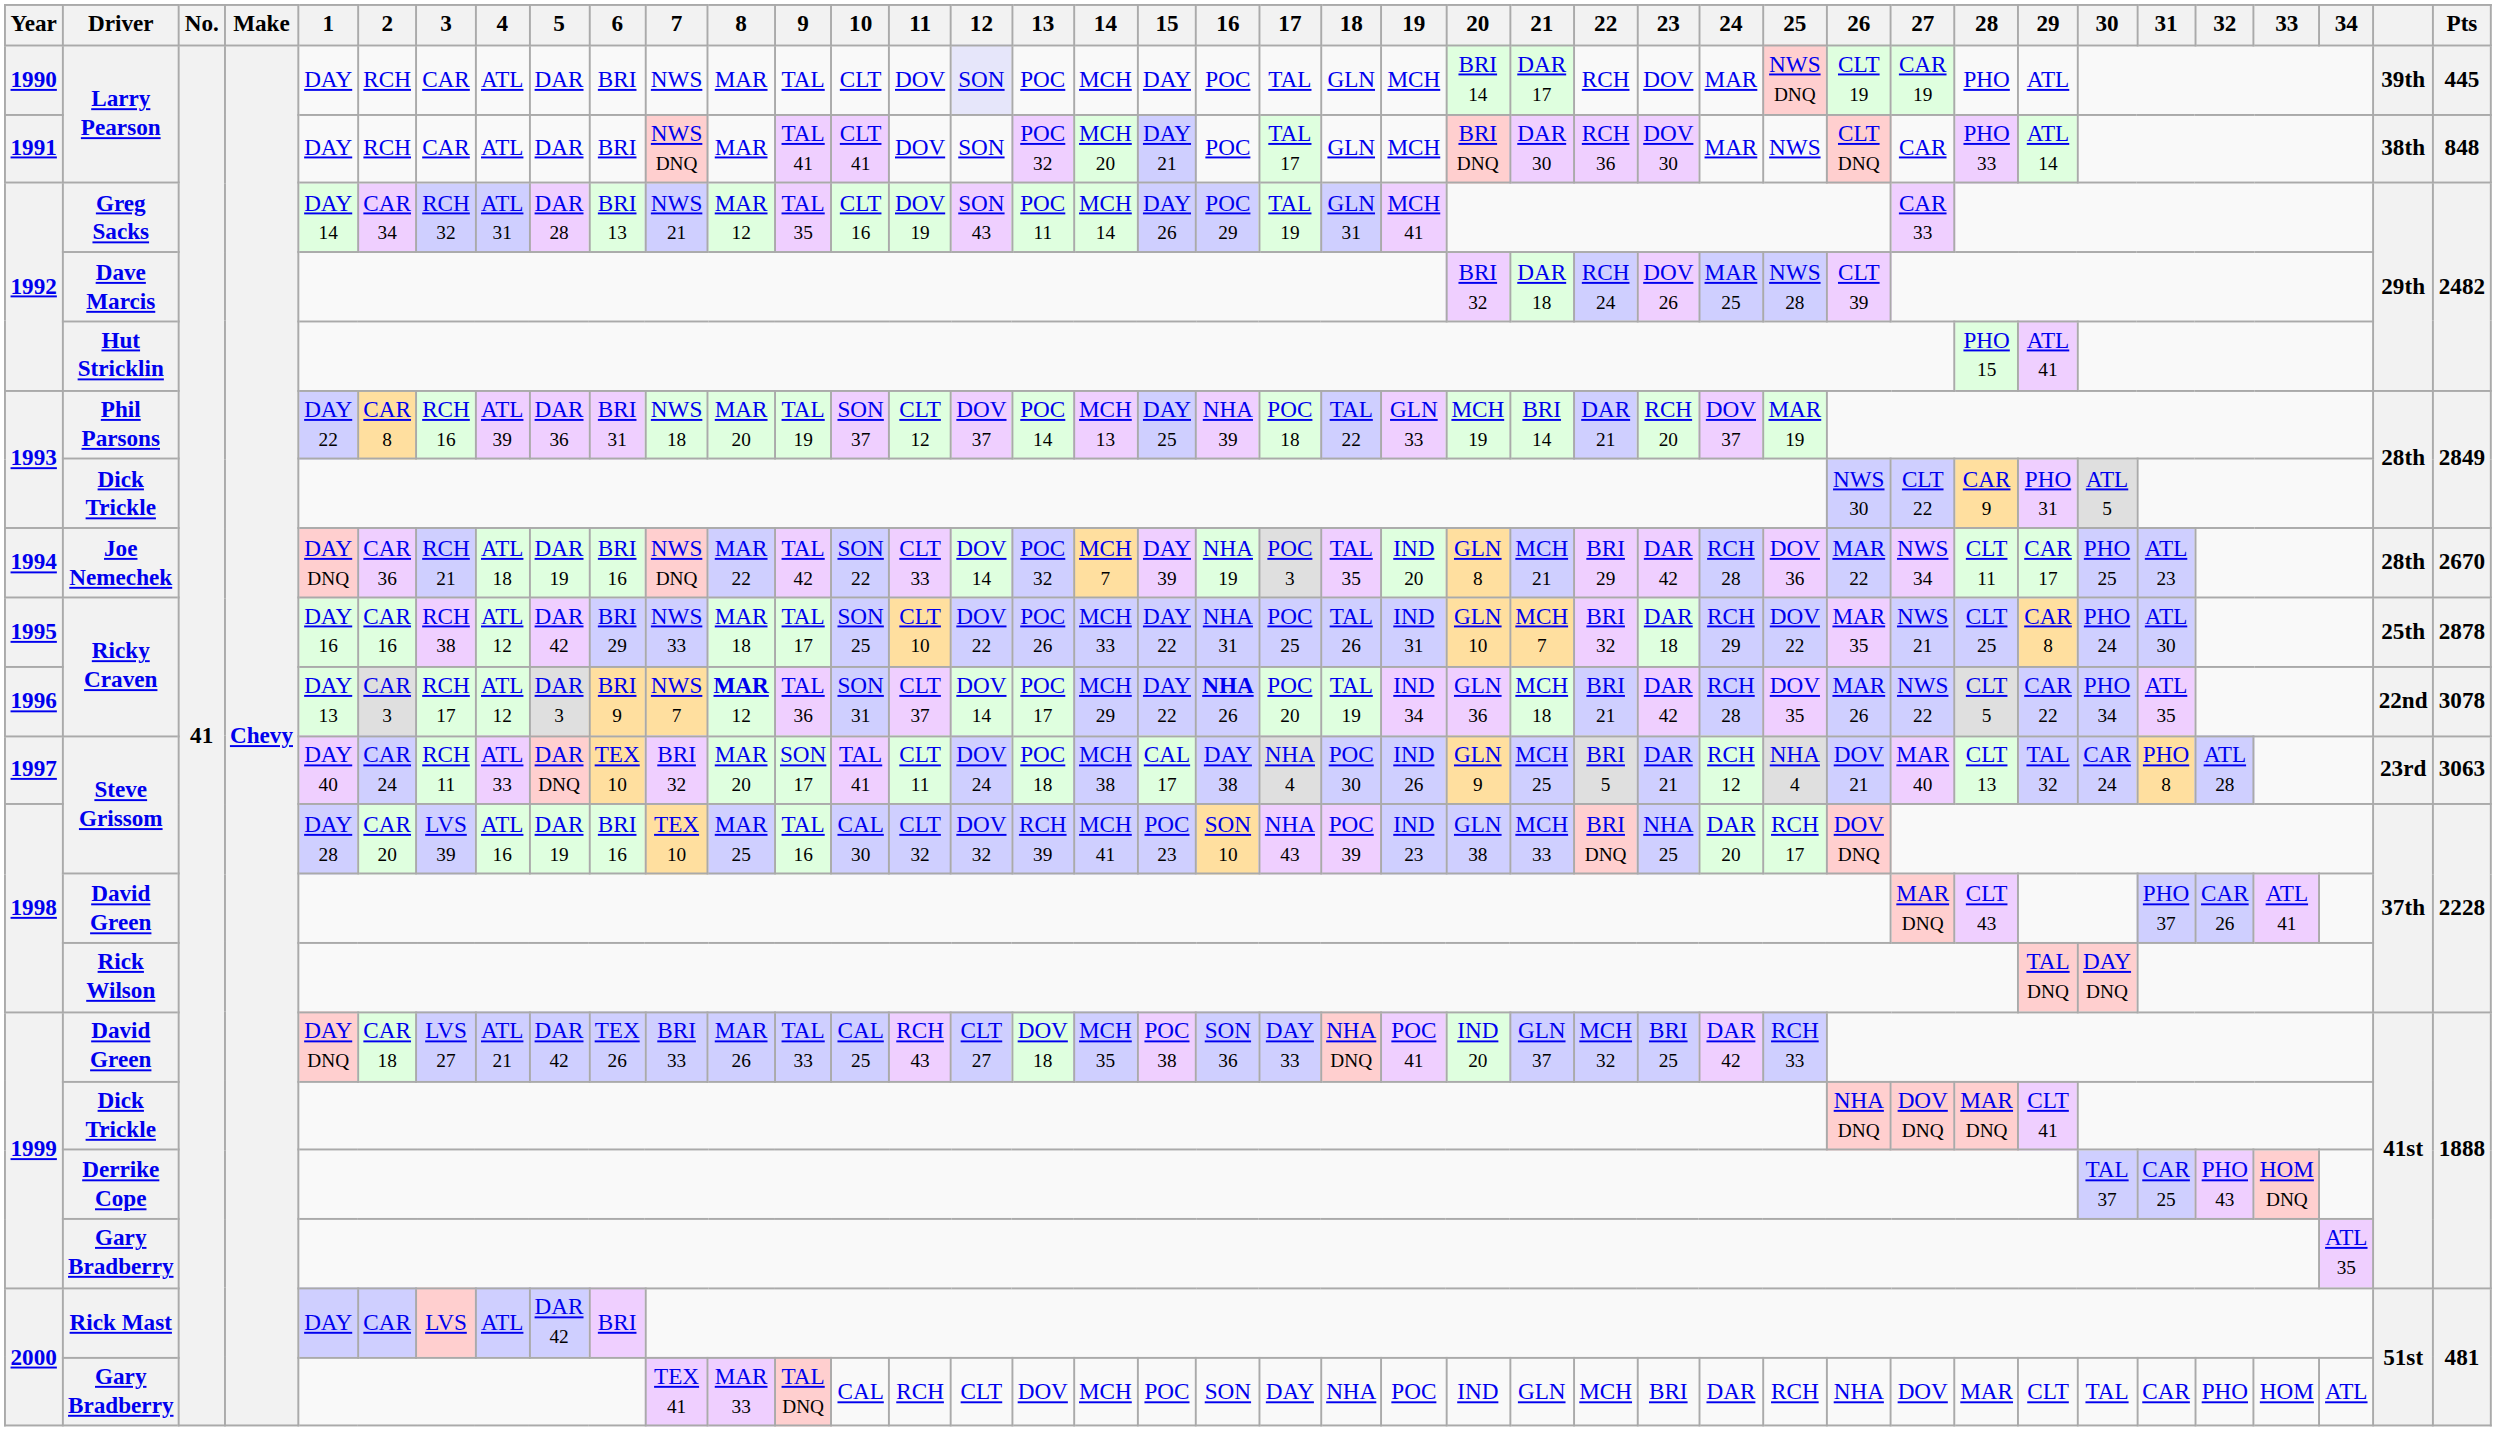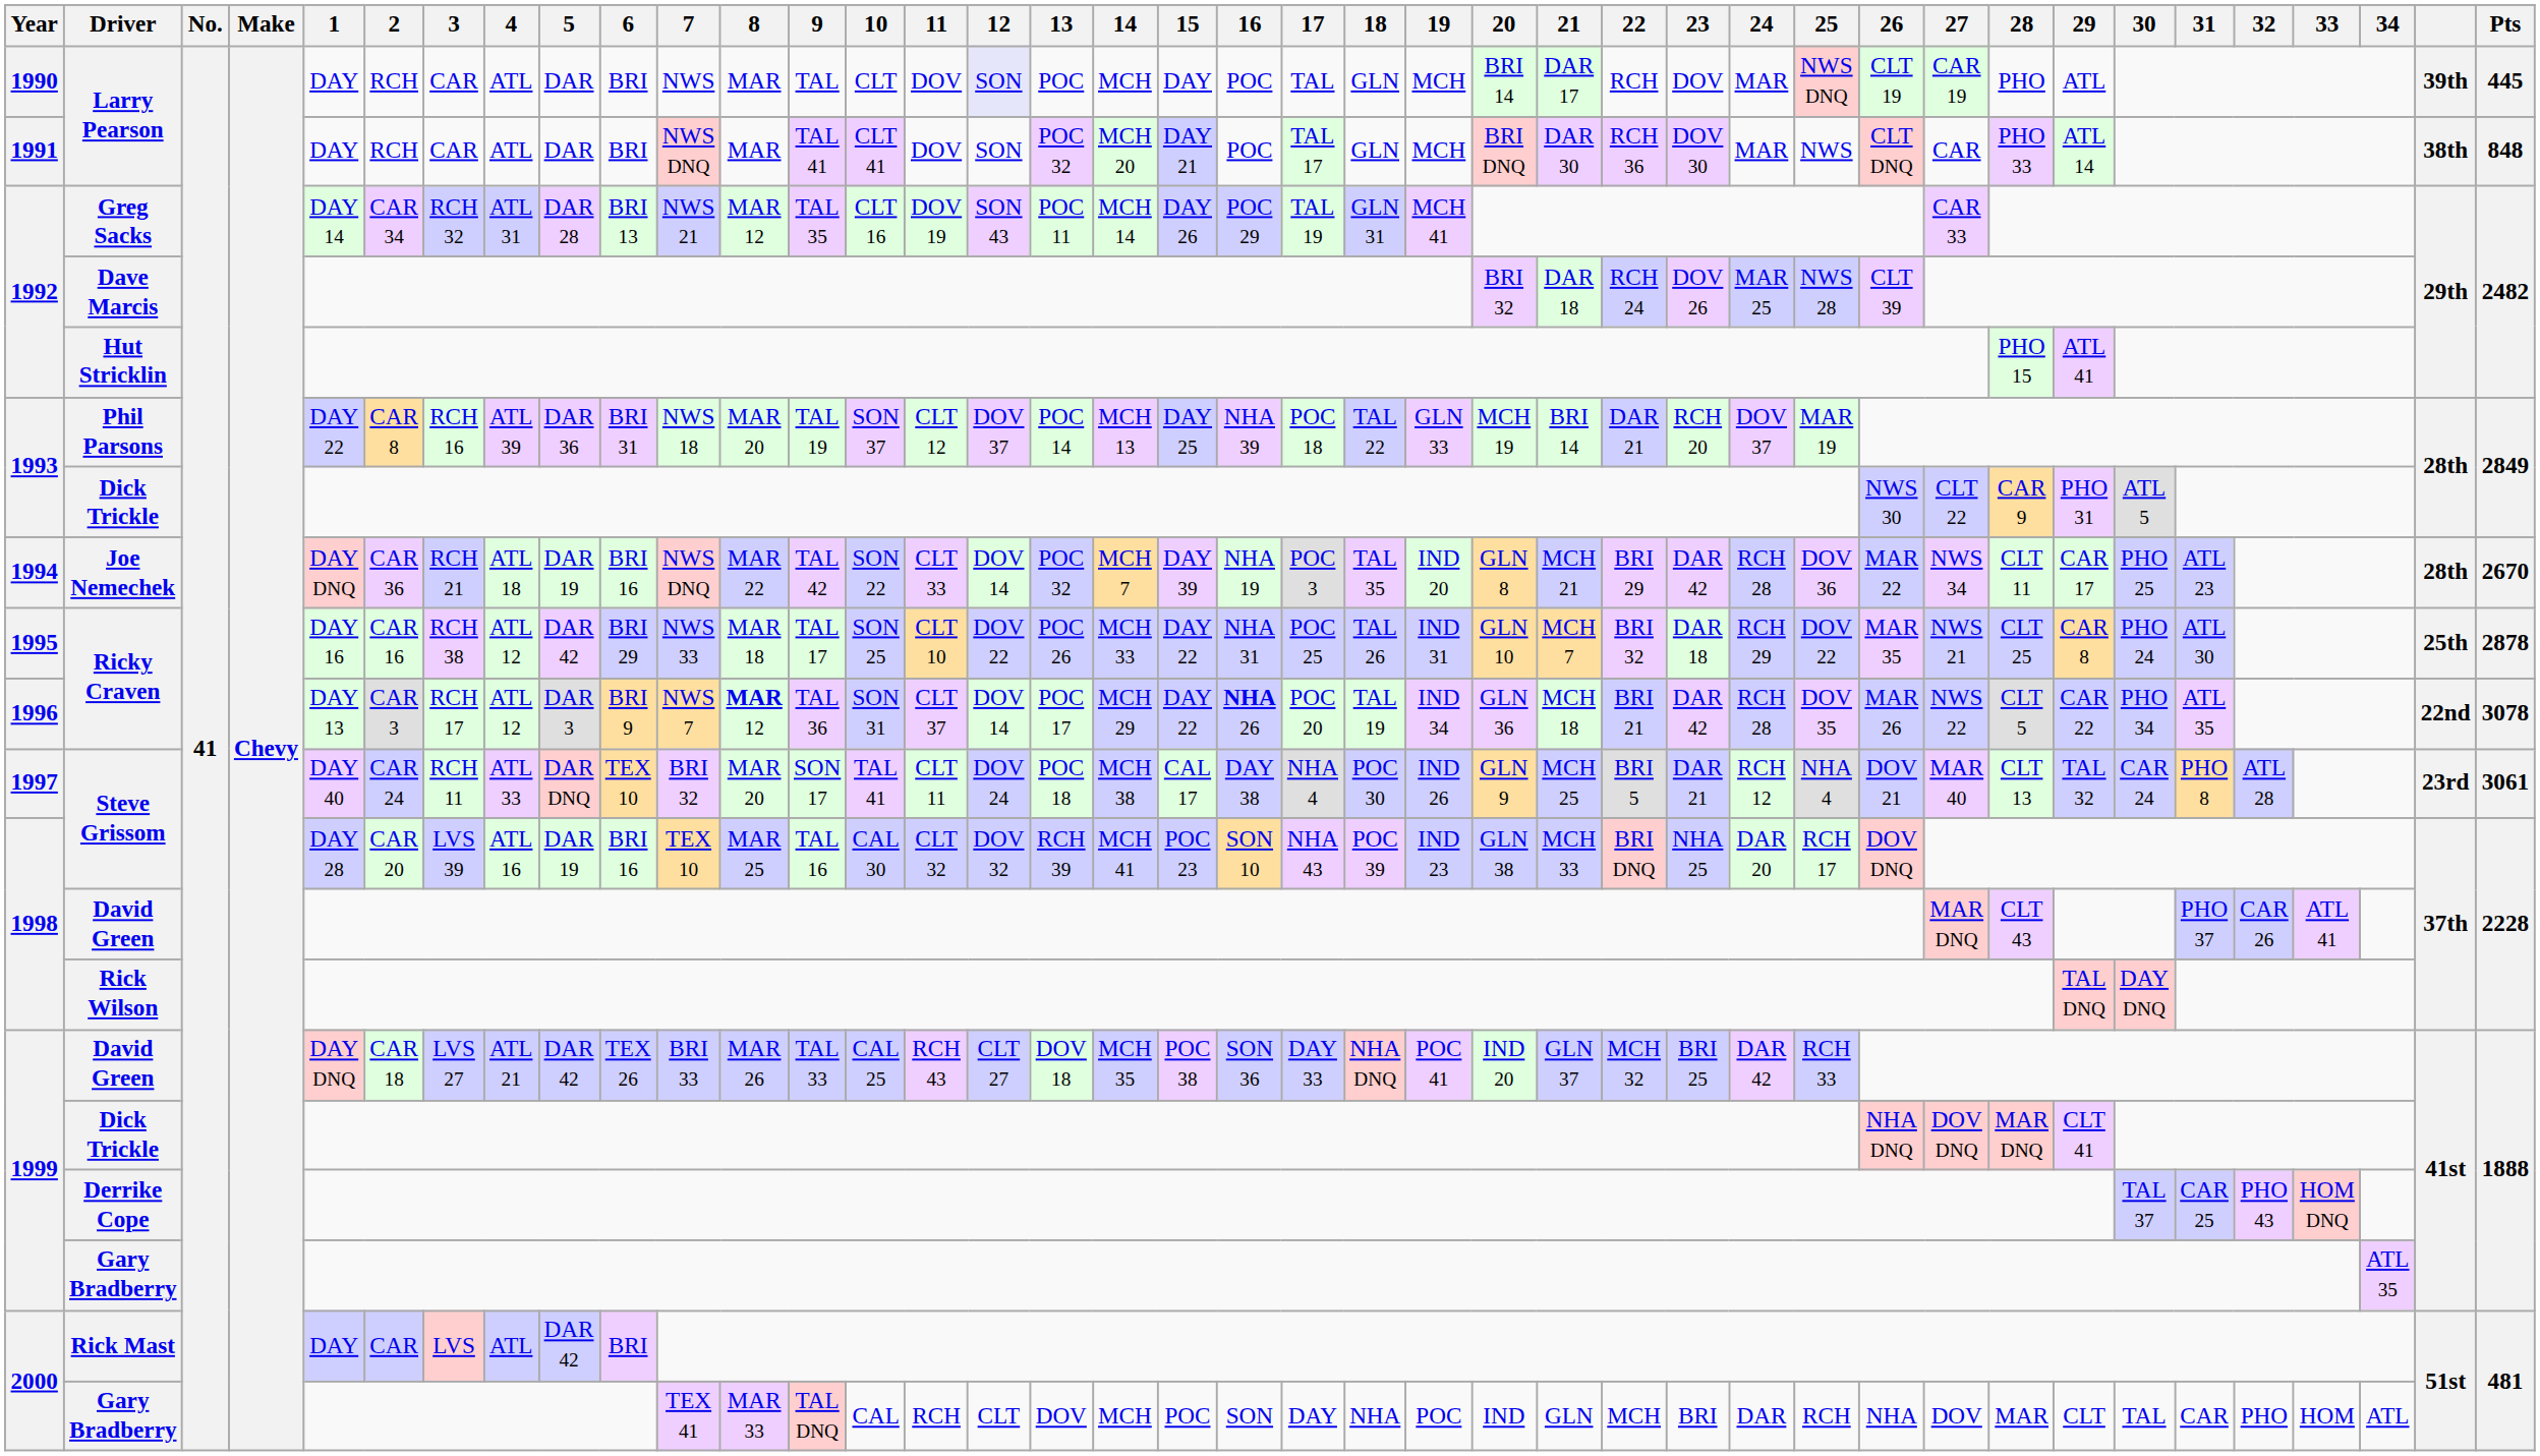1997 / Steve Grissom | Pts: 3063 -> 3061
